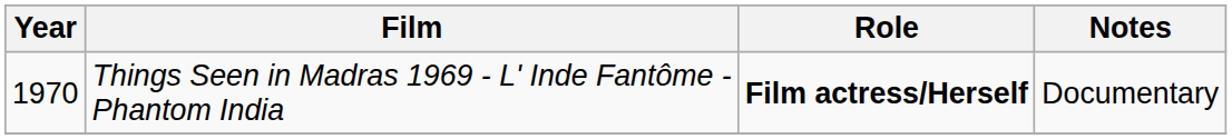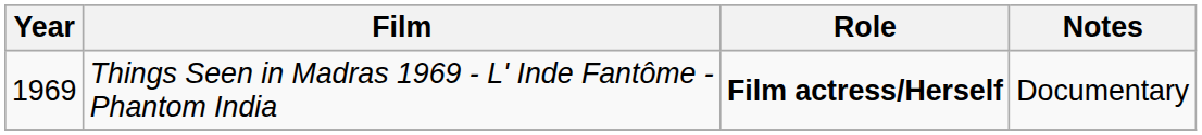Things Seen in Madras 1969 - L' Inde Fantôme - Phantom India | Year: 1970 -> 1969
